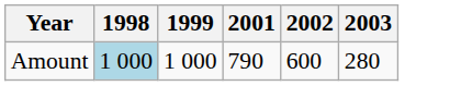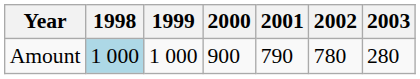+ column: 2000 | 900
Amount | 2002: 600 -> 780
